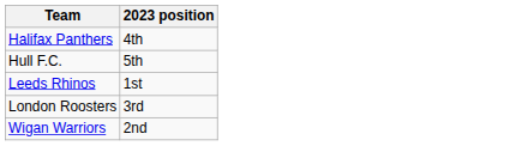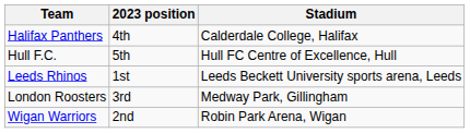+ column: Stadium | Calderdale College, Halifax | Hull FC Centre of Excellence, Hull | Leeds Beckett University sports arena, Leeds | Medway Park, Gillingham | Robin Park Arena, Wigan
